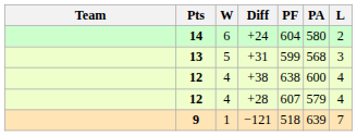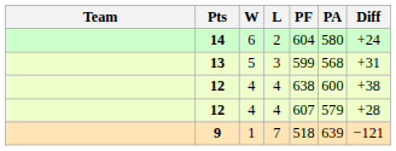columns swapped: L <-> Diff
